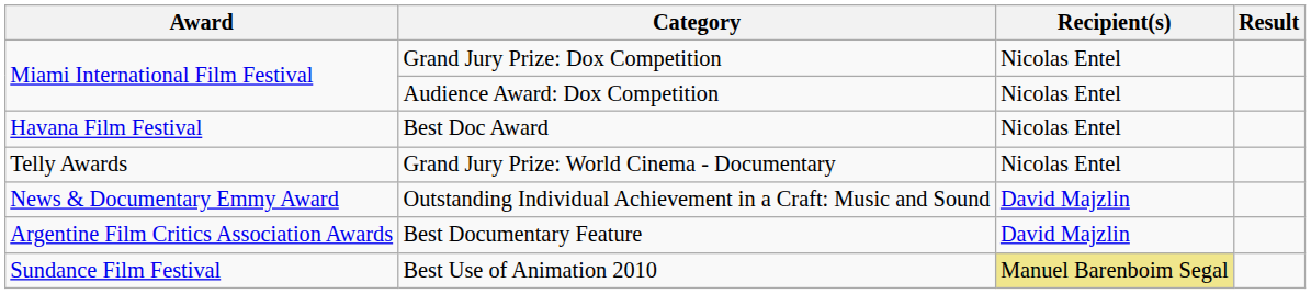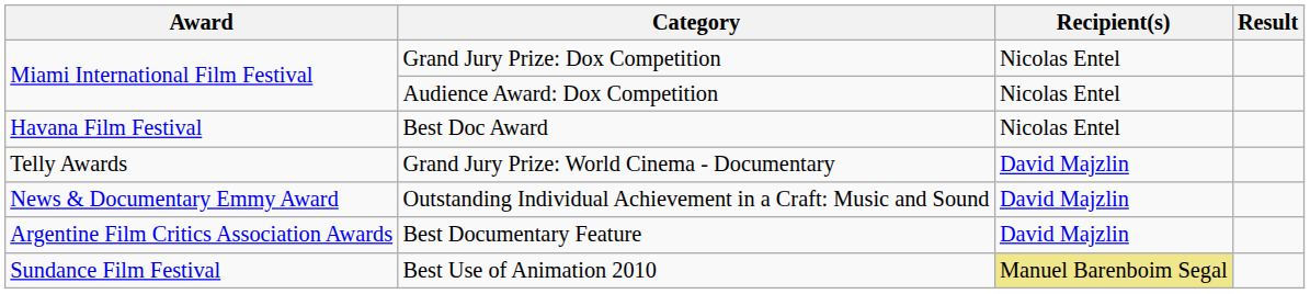Grand Jury Prize: World Cinema - Documentary | Recipient(s): Nicolas Entel -> David Majzlin
